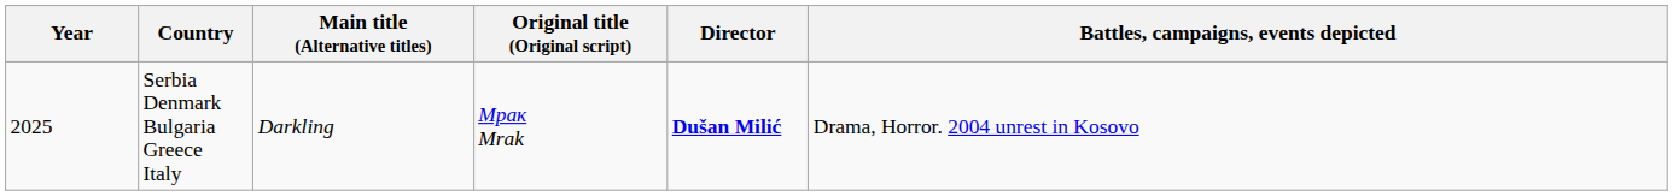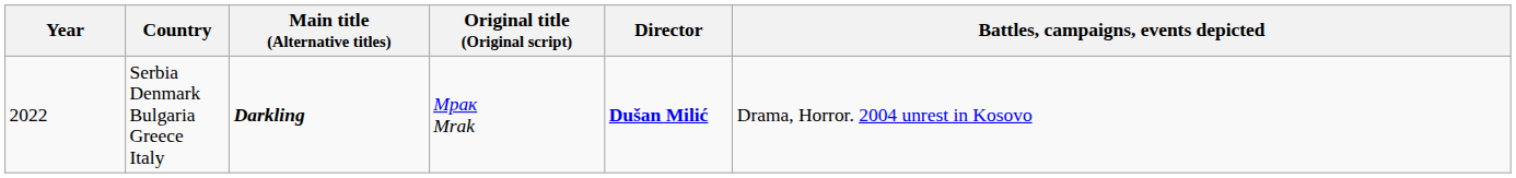Serbia Denmark Bulgaria Greece Italy | Year: 2025 -> 2022
Serbia Denmark Bulgaria Greece Italy | Main title (Alternative titles): normal -> bold
